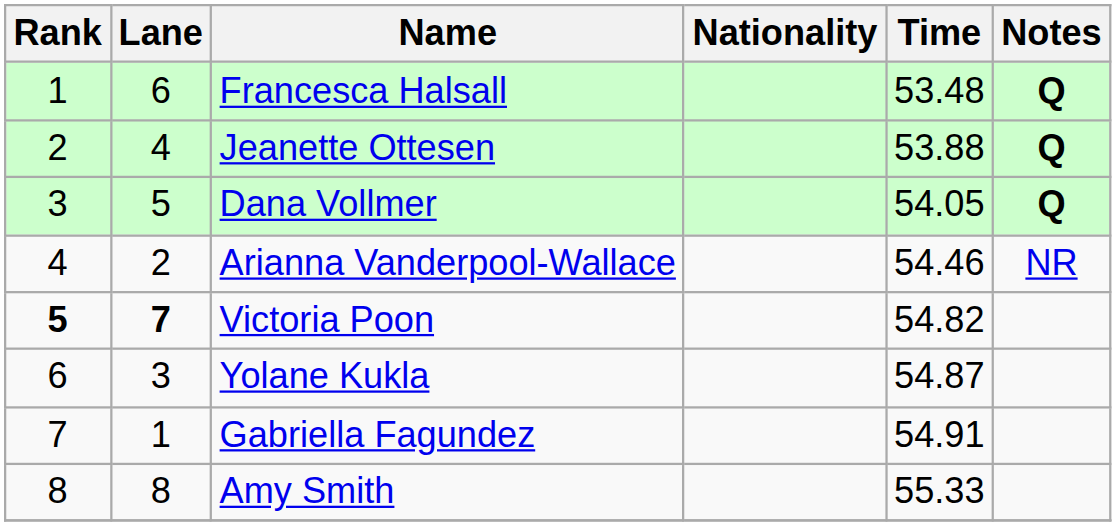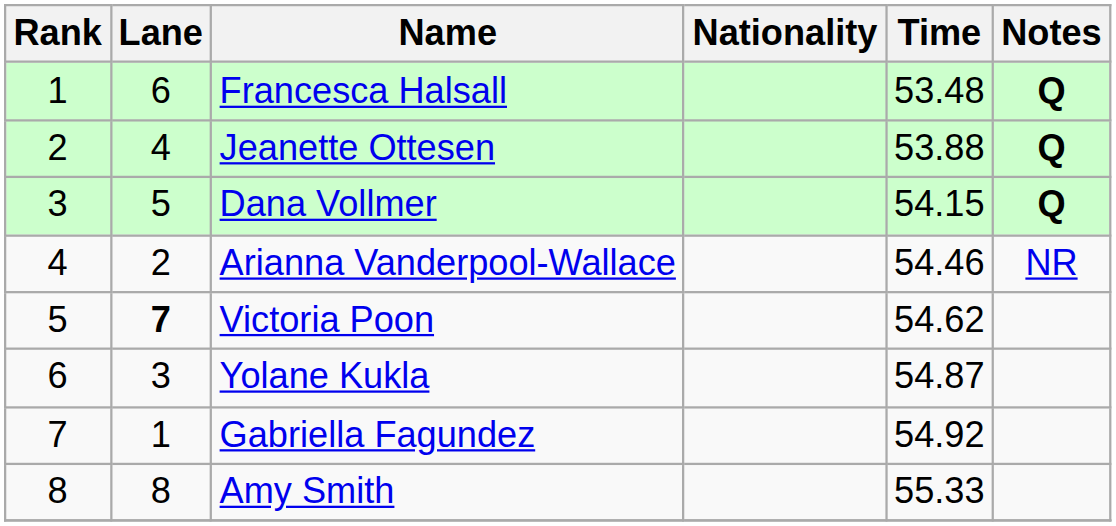Dana Vollmer | Time: 54.05 -> 54.15
Victoria Poon | Rank: bold -> normal
Victoria Poon | Time: 54.82 -> 54.62
Gabriella Fagundez | Time: 54.91 -> 54.92
